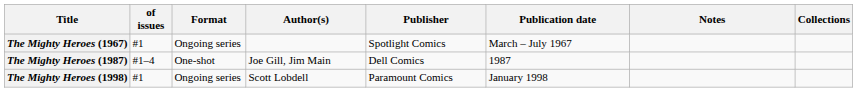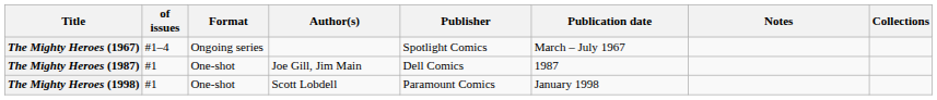The Mighty Heroes (1967) | of issues: #1 -> #1–4
The Mighty Heroes (1987) | of issues: #1–4 -> #1
The Mighty Heroes (1998) | Format: Ongoing series -> One-shot
